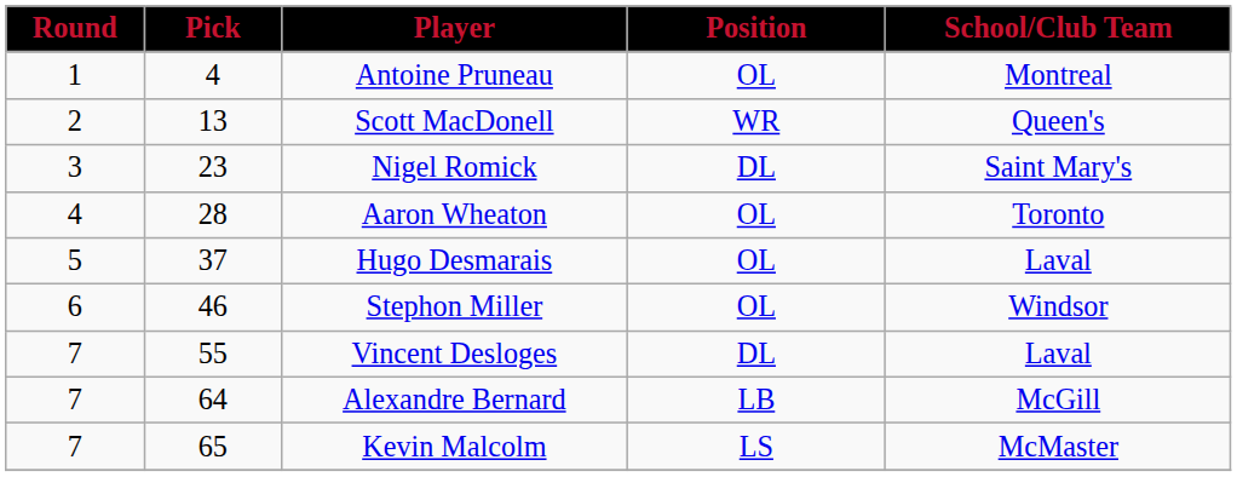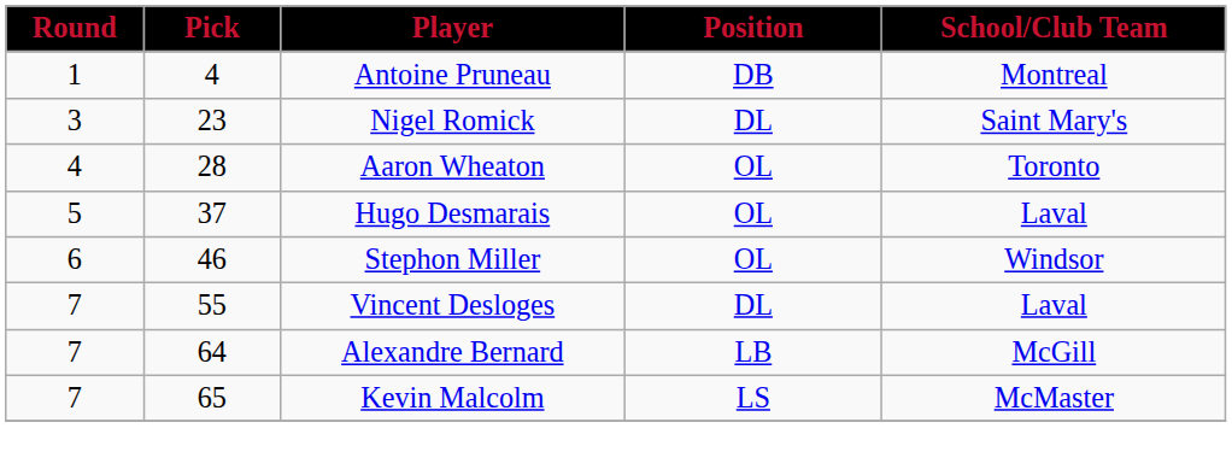Antoine Pruneau | Position: OL -> DB
- row: 2 | 13 | Scott MacDonell | WR | Queen's
